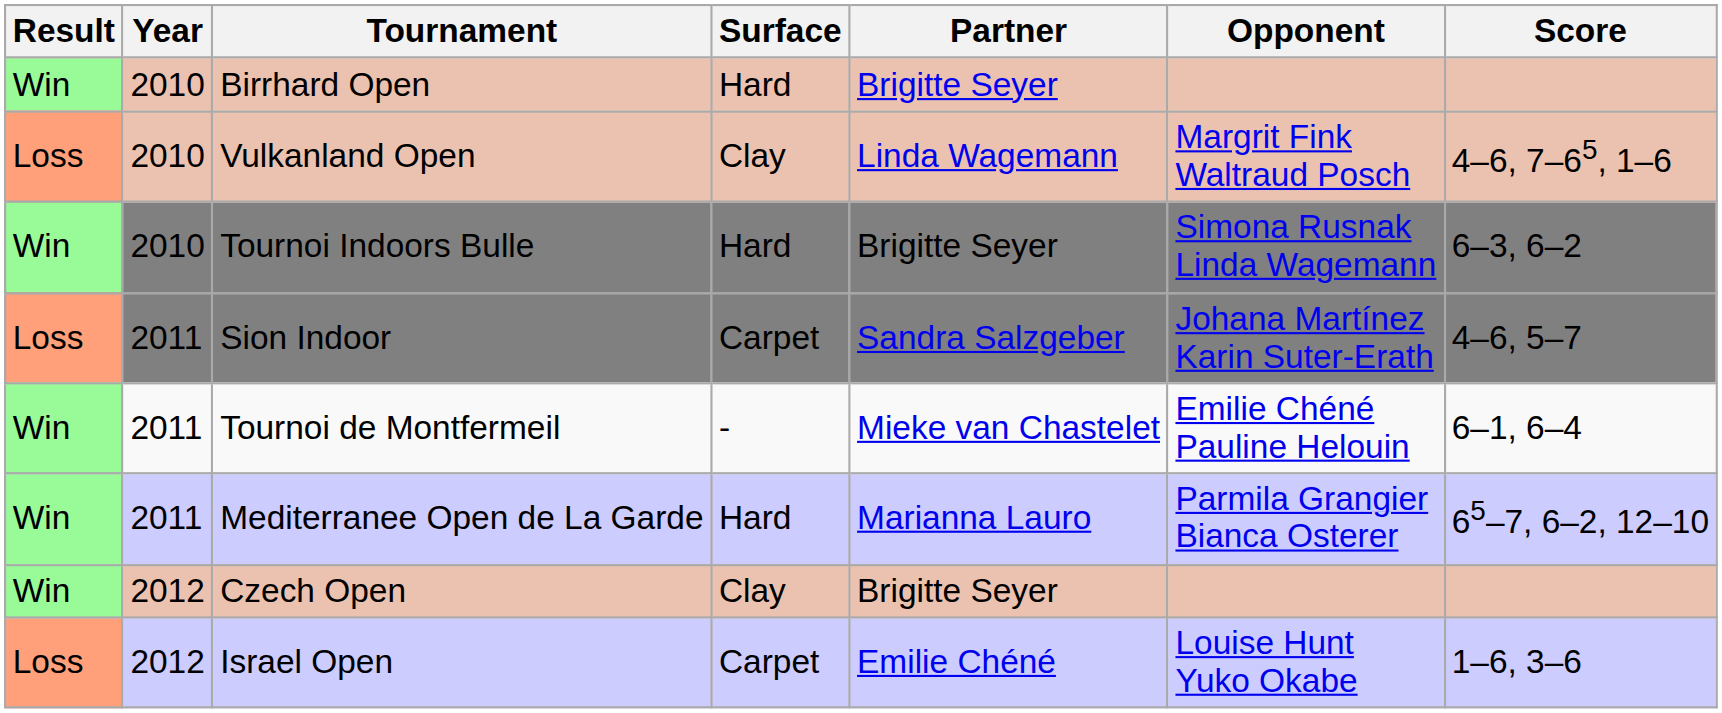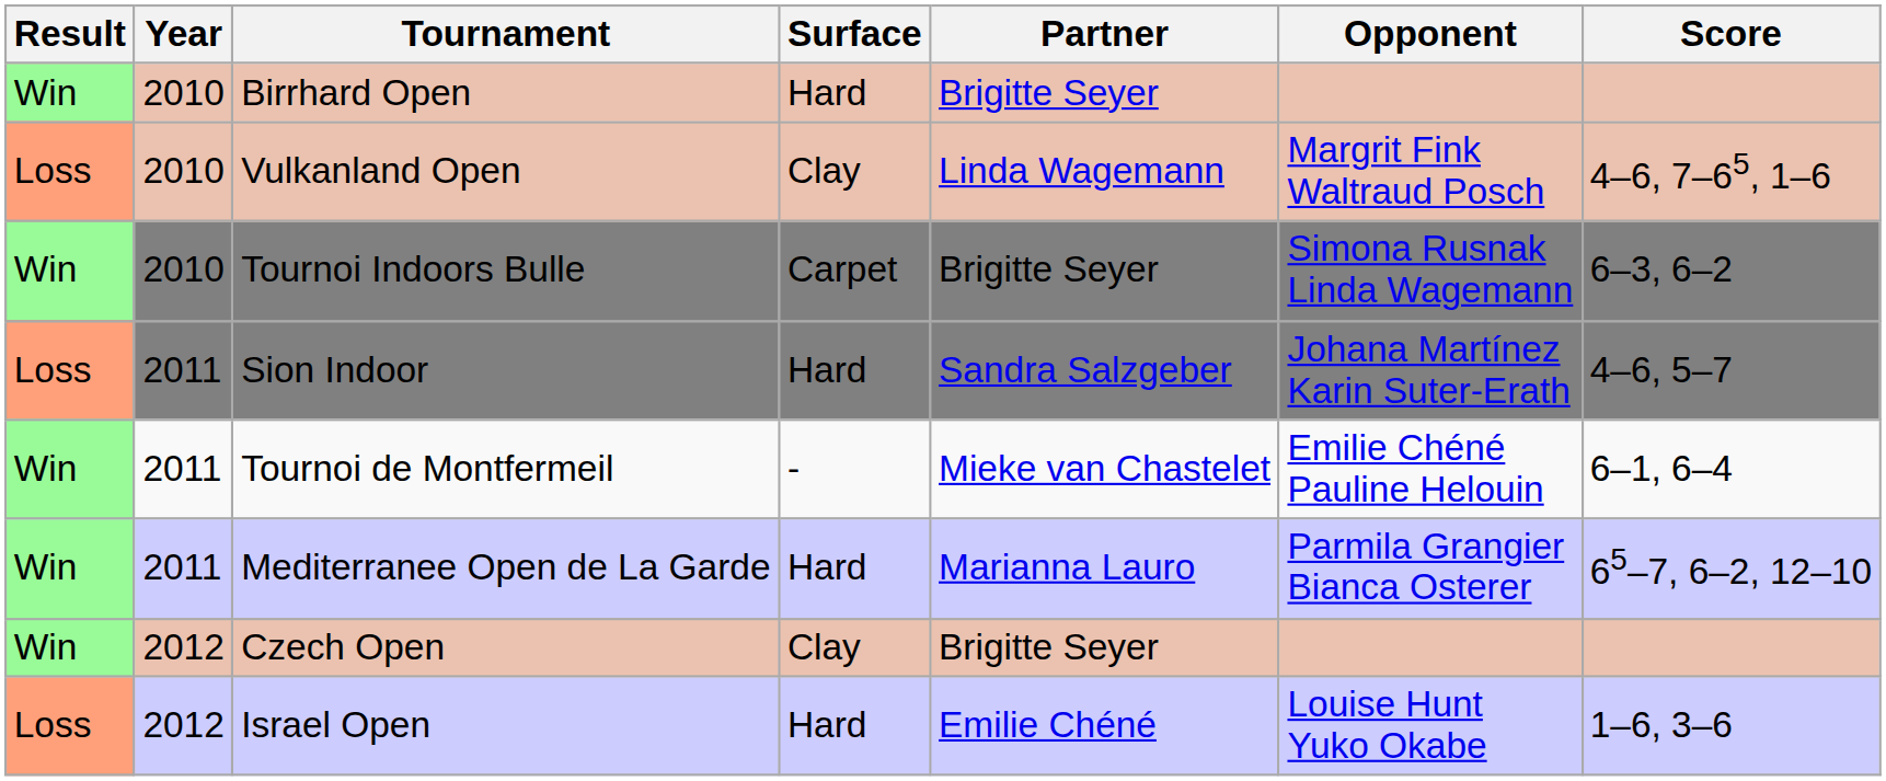Tournoi Indoors Bulle | Surface: Hard -> Carpet
Sion Indoor | Surface: Carpet -> Hard
Israel Open | Surface: Carpet -> Hard
